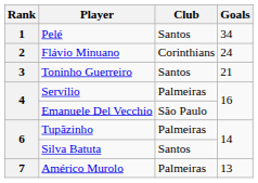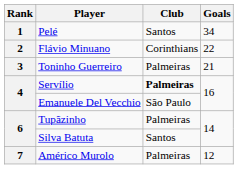Flávio Minuano | Goals: 24 -> 22
Toninho Guerreiro | Club: Santos -> Palmeiras
Servílio | Club: normal -> bold
Américo Murolo | Goals: 13 -> 12
